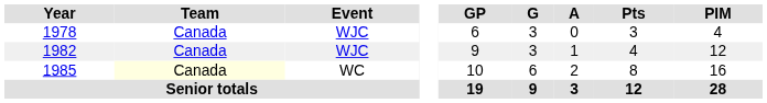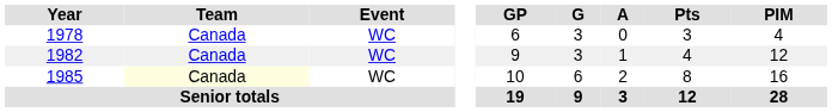1978 | Event: WJC -> WC
1982 | Event: WJC -> WC
